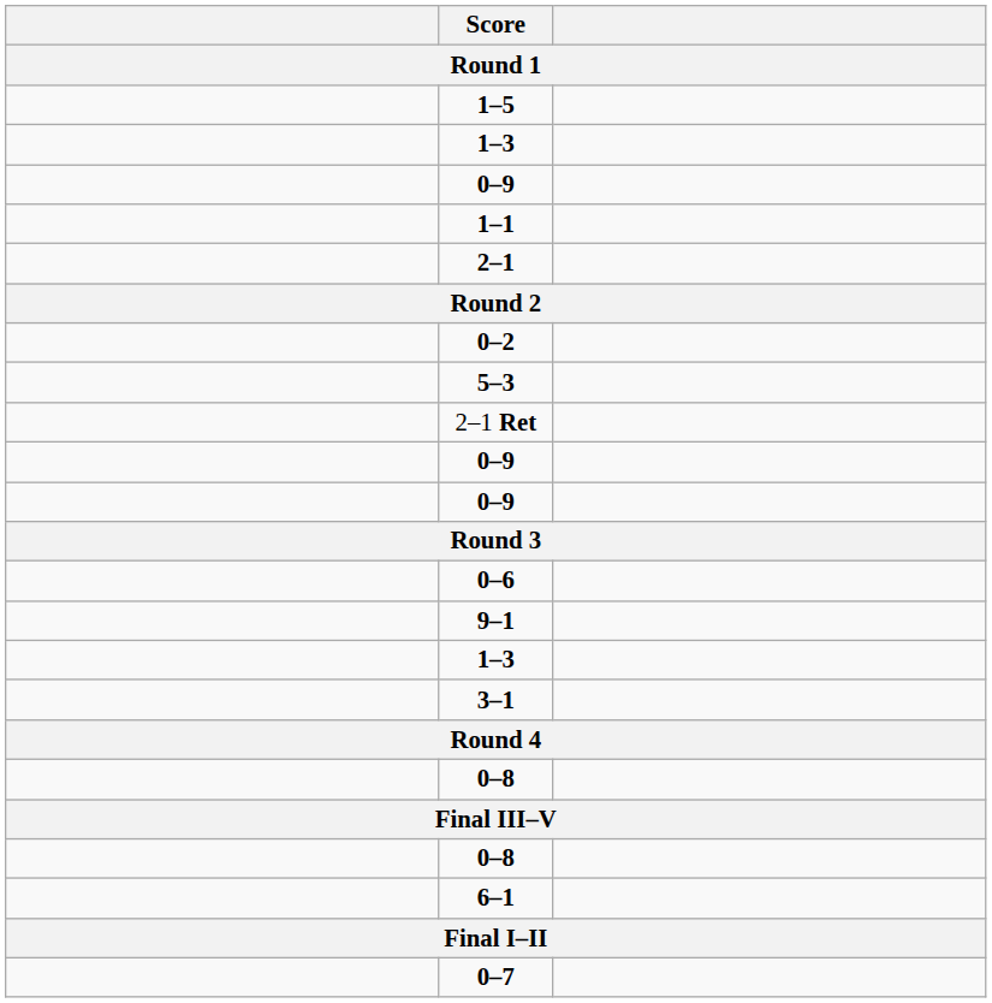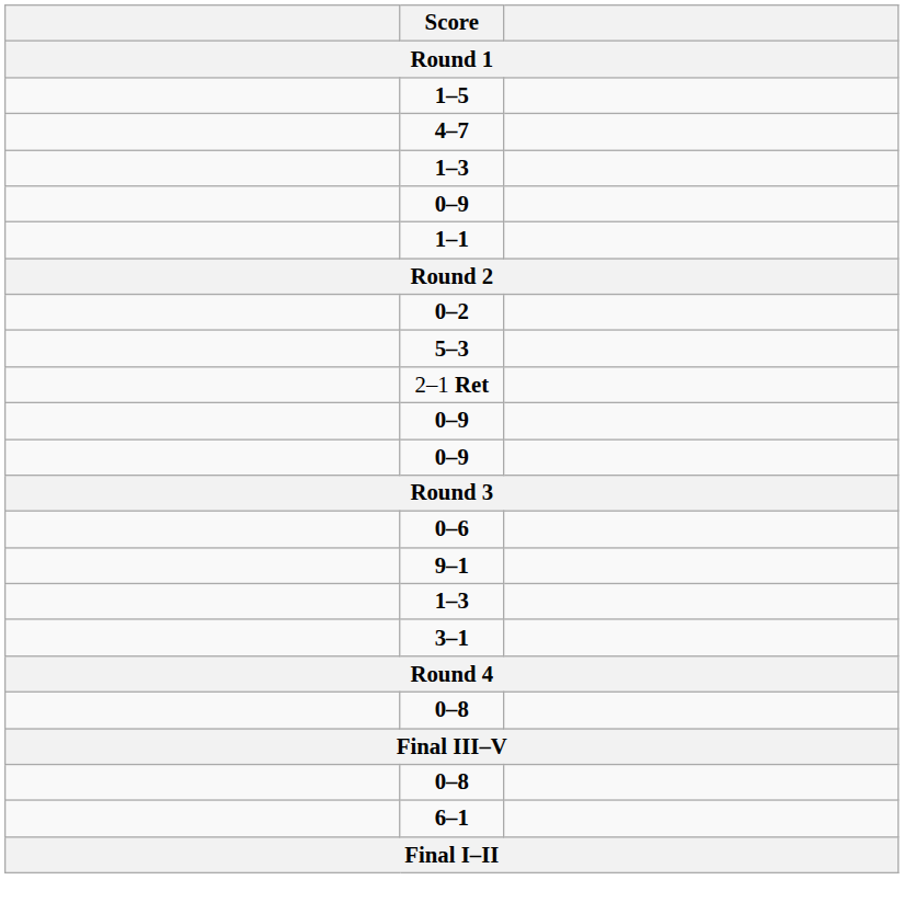+ row: 4–7
- row: 2–1
- row: 0–7
